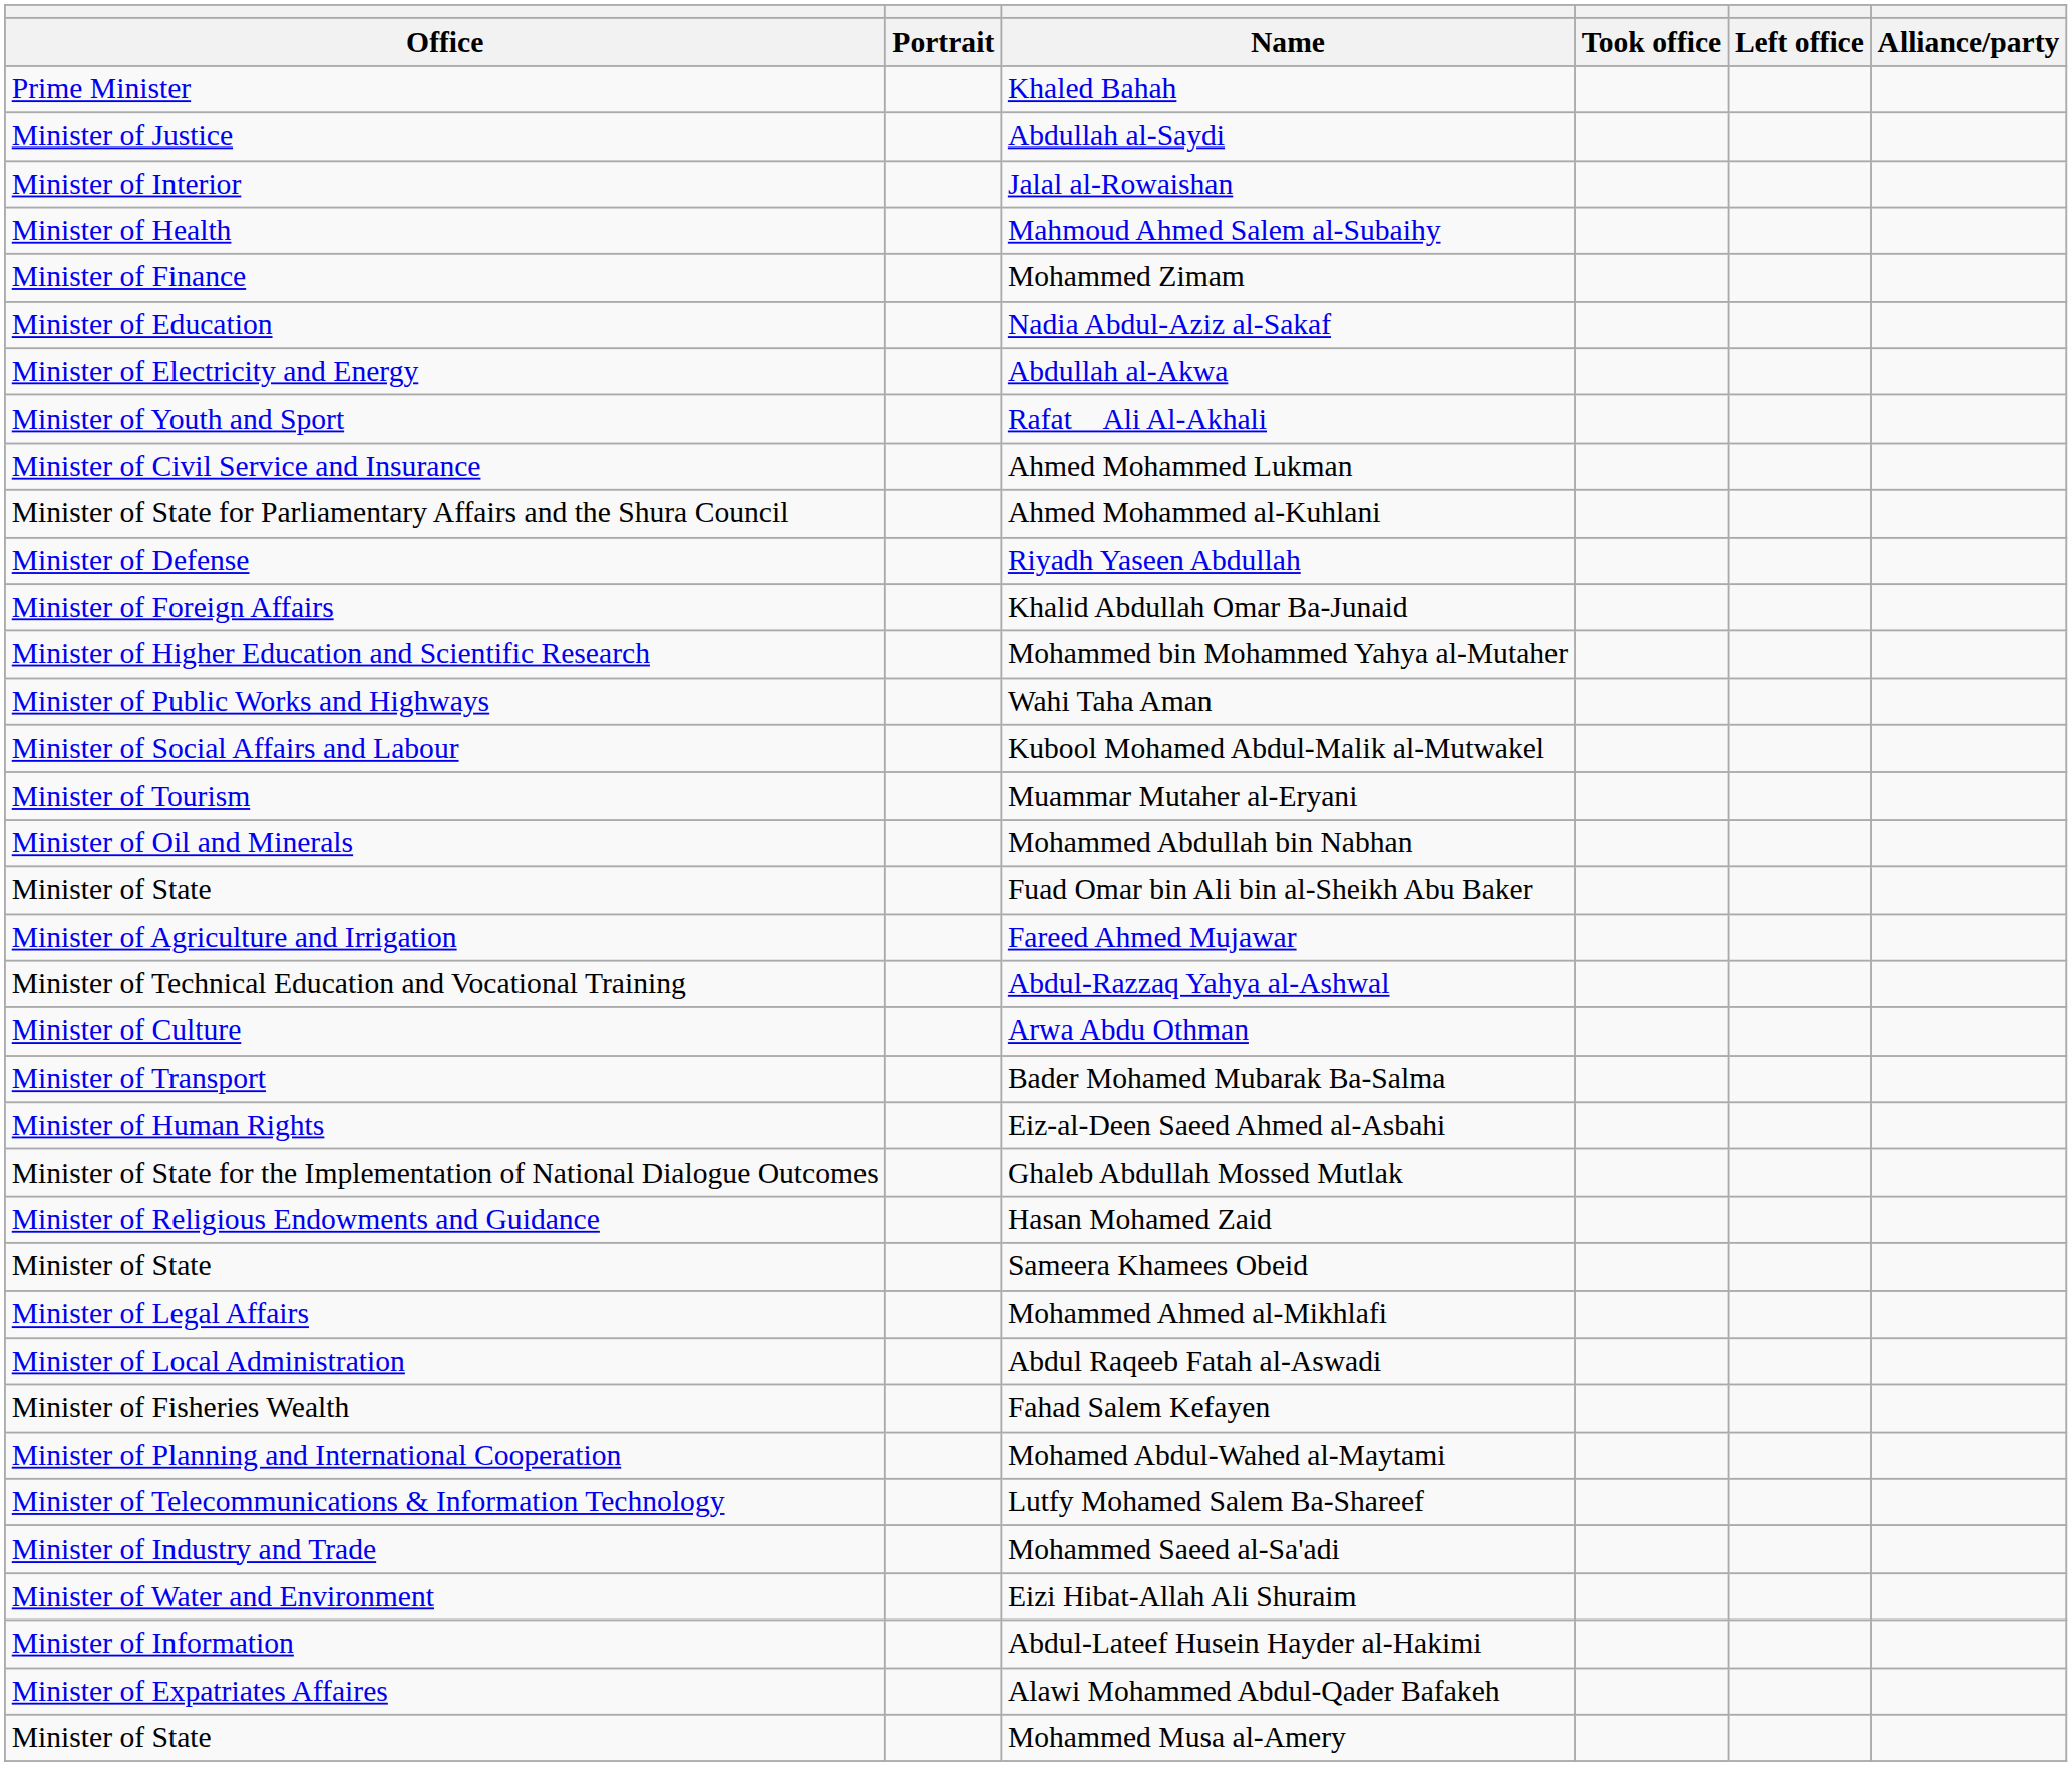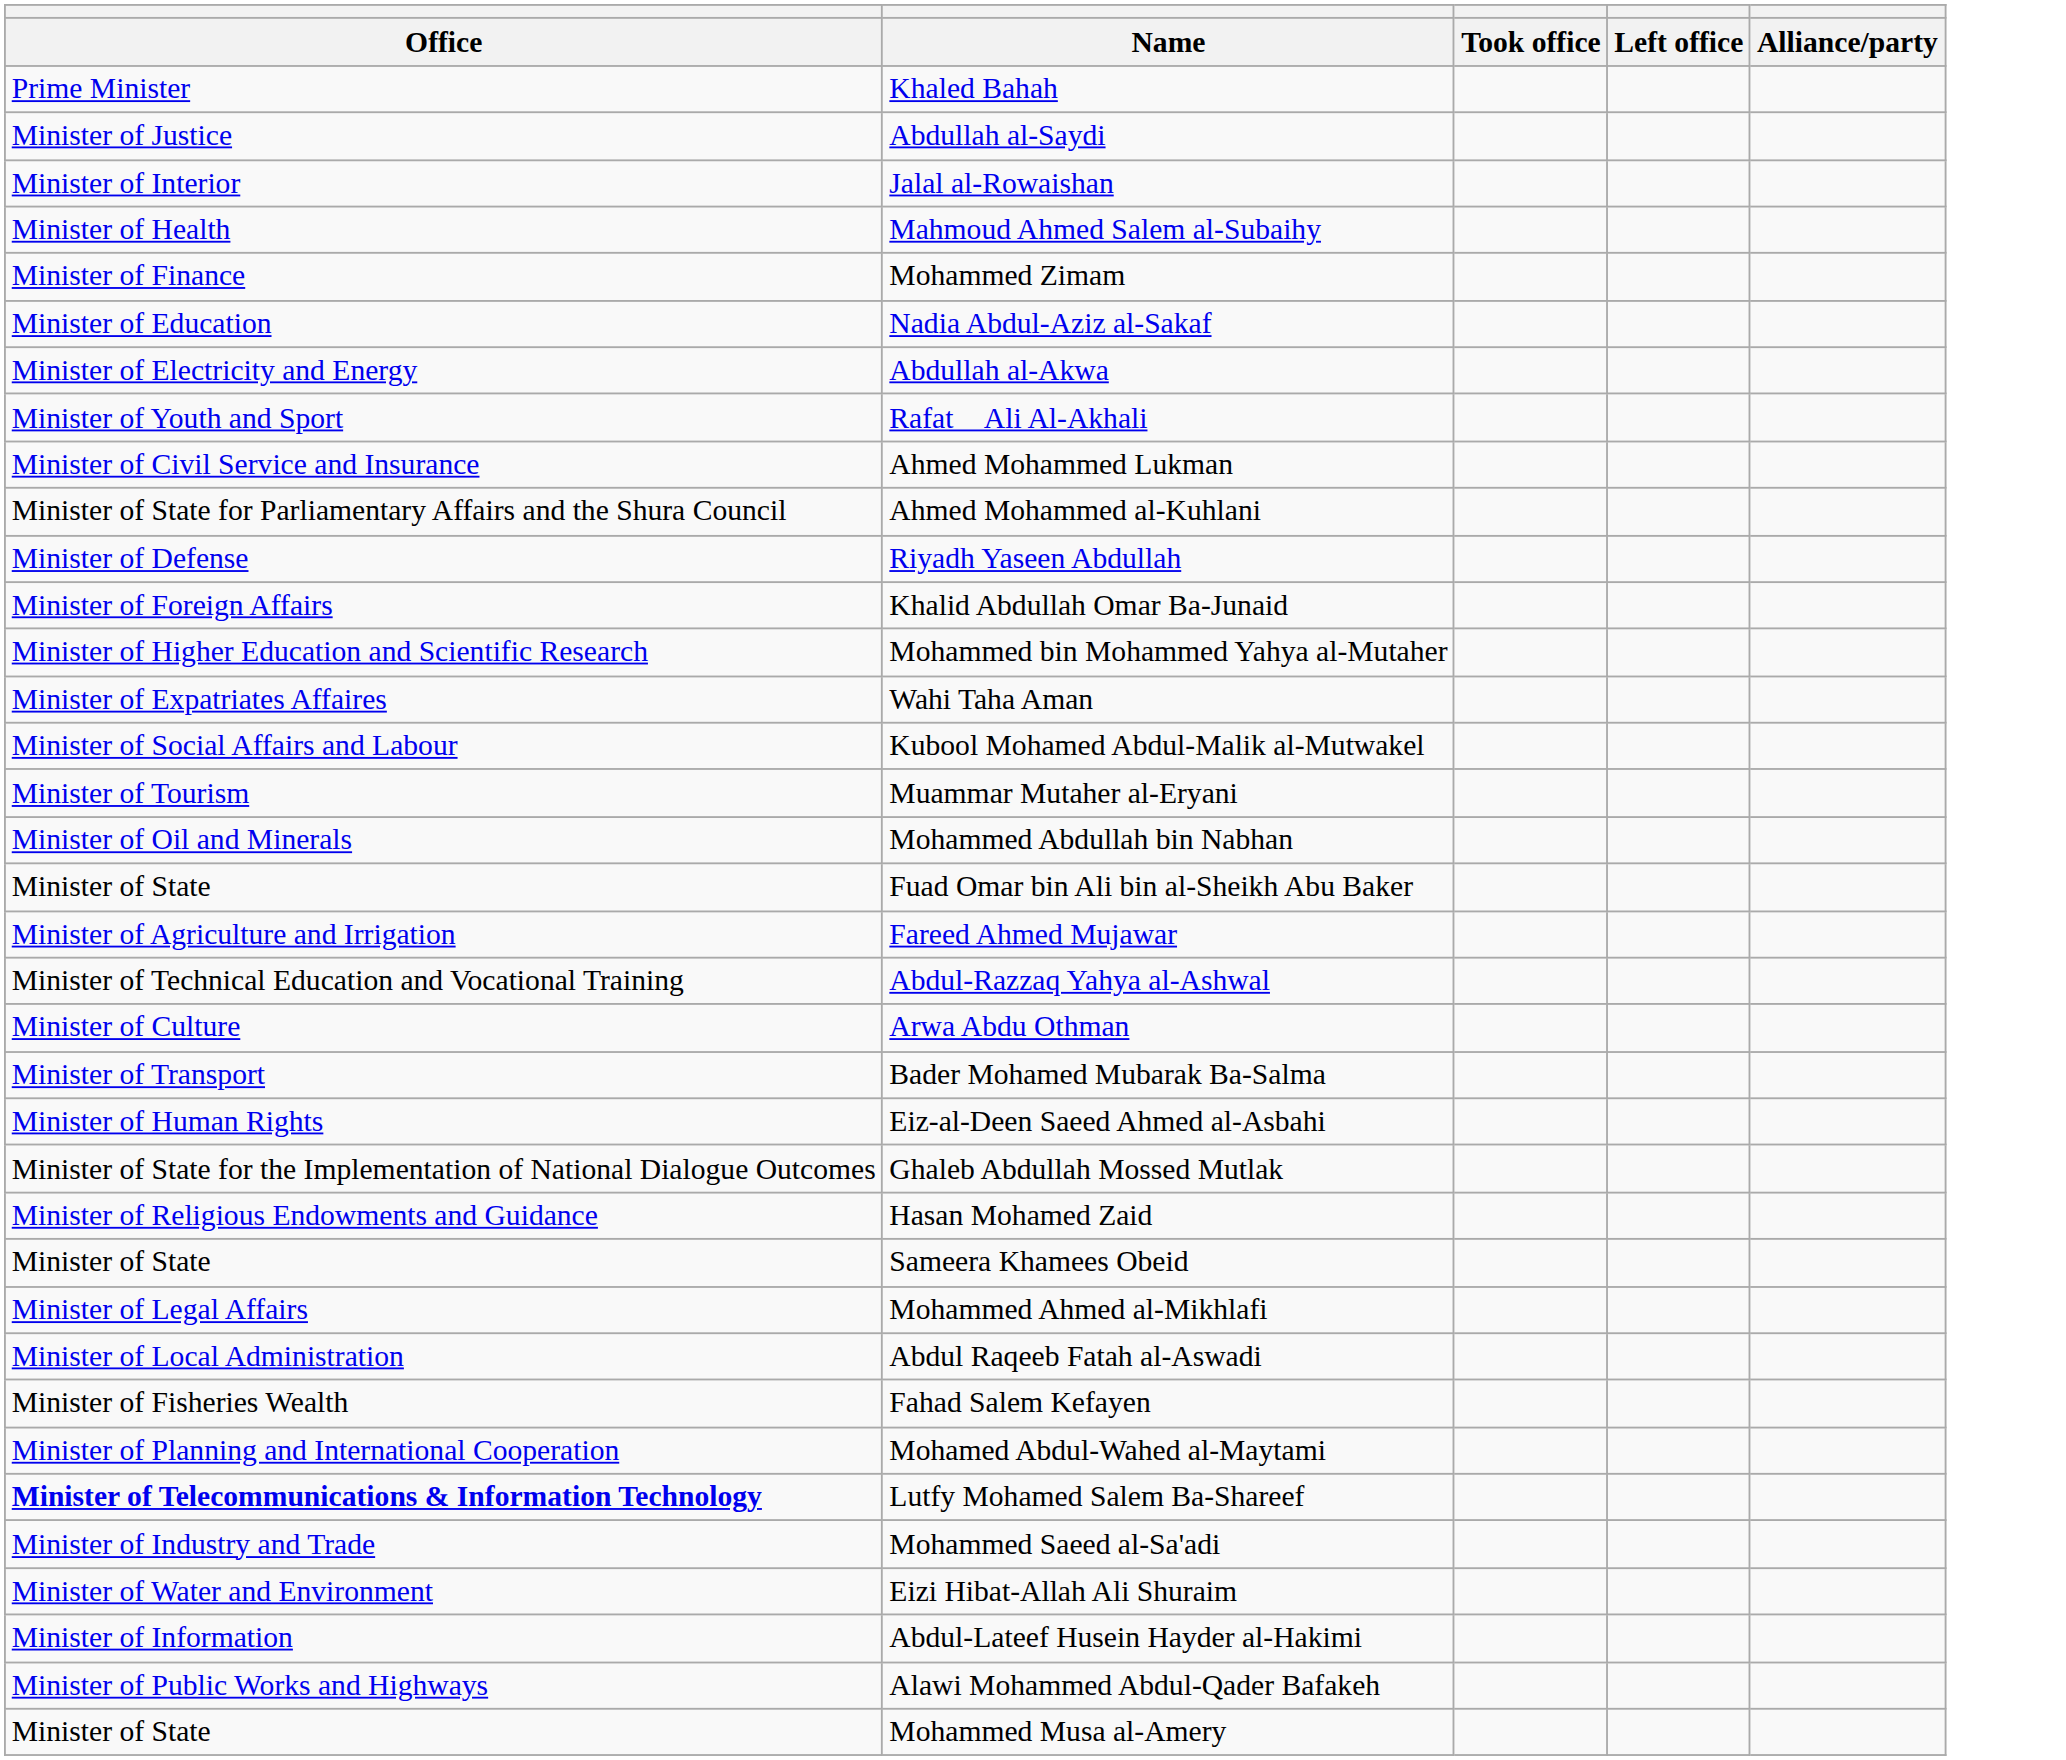- column: Portrait
Wahi Taha Aman | Office: Minister of Public Works and Highways -> Minister of Expatriates Affaires
Lutfy Mohamed Salem Ba-Shareef | Office: normal -> bold
Alawi Mohammed Abdul-Qader Bafakeh | Office: Minister of Expatriates Affaires -> Minister of Public Works and Highways
